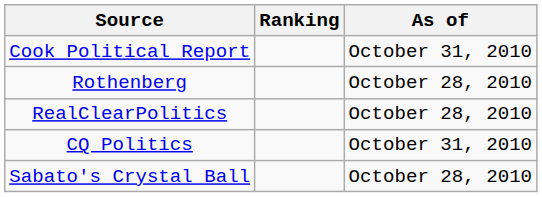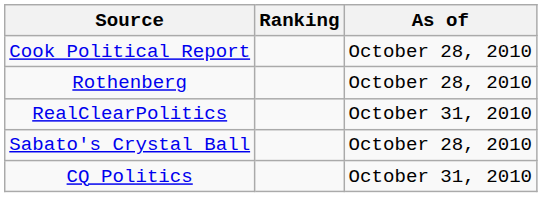Cook Political Report | As of: October 31, 2010 -> October 28, 2010
RealClearPolitics | As of: October 28, 2010 -> October 31, 2010
rows swapped: Sabato's Crystal Ball <-> CQ Politics
